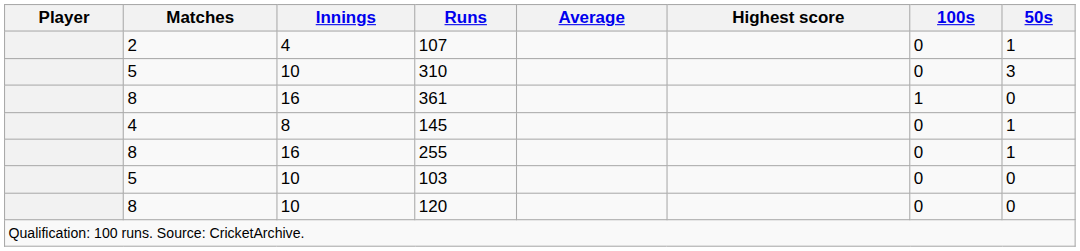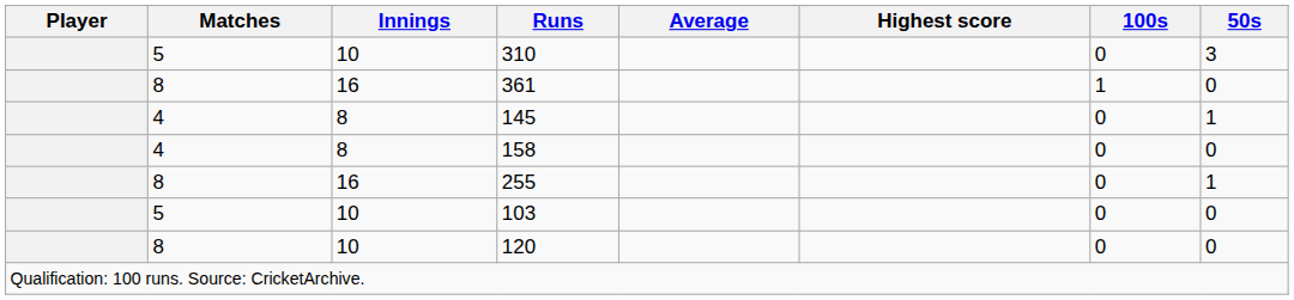- row: 2 | 4 | 107 | 0 | 1
+ row: 4 | 8 | 158 | 0 | 0
